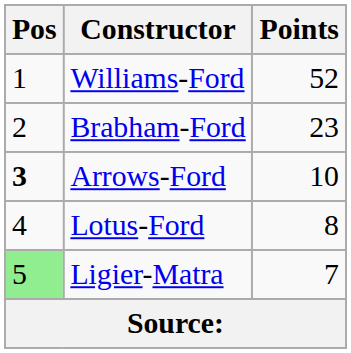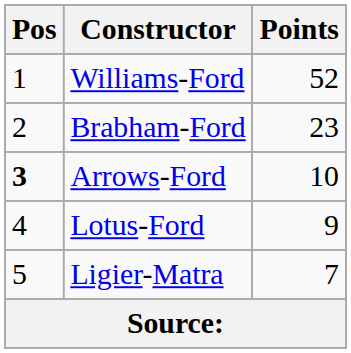Lotus-Ford | Points: 8 -> 9
Ligier-Matra | Pos: lightgreen background -> no background
